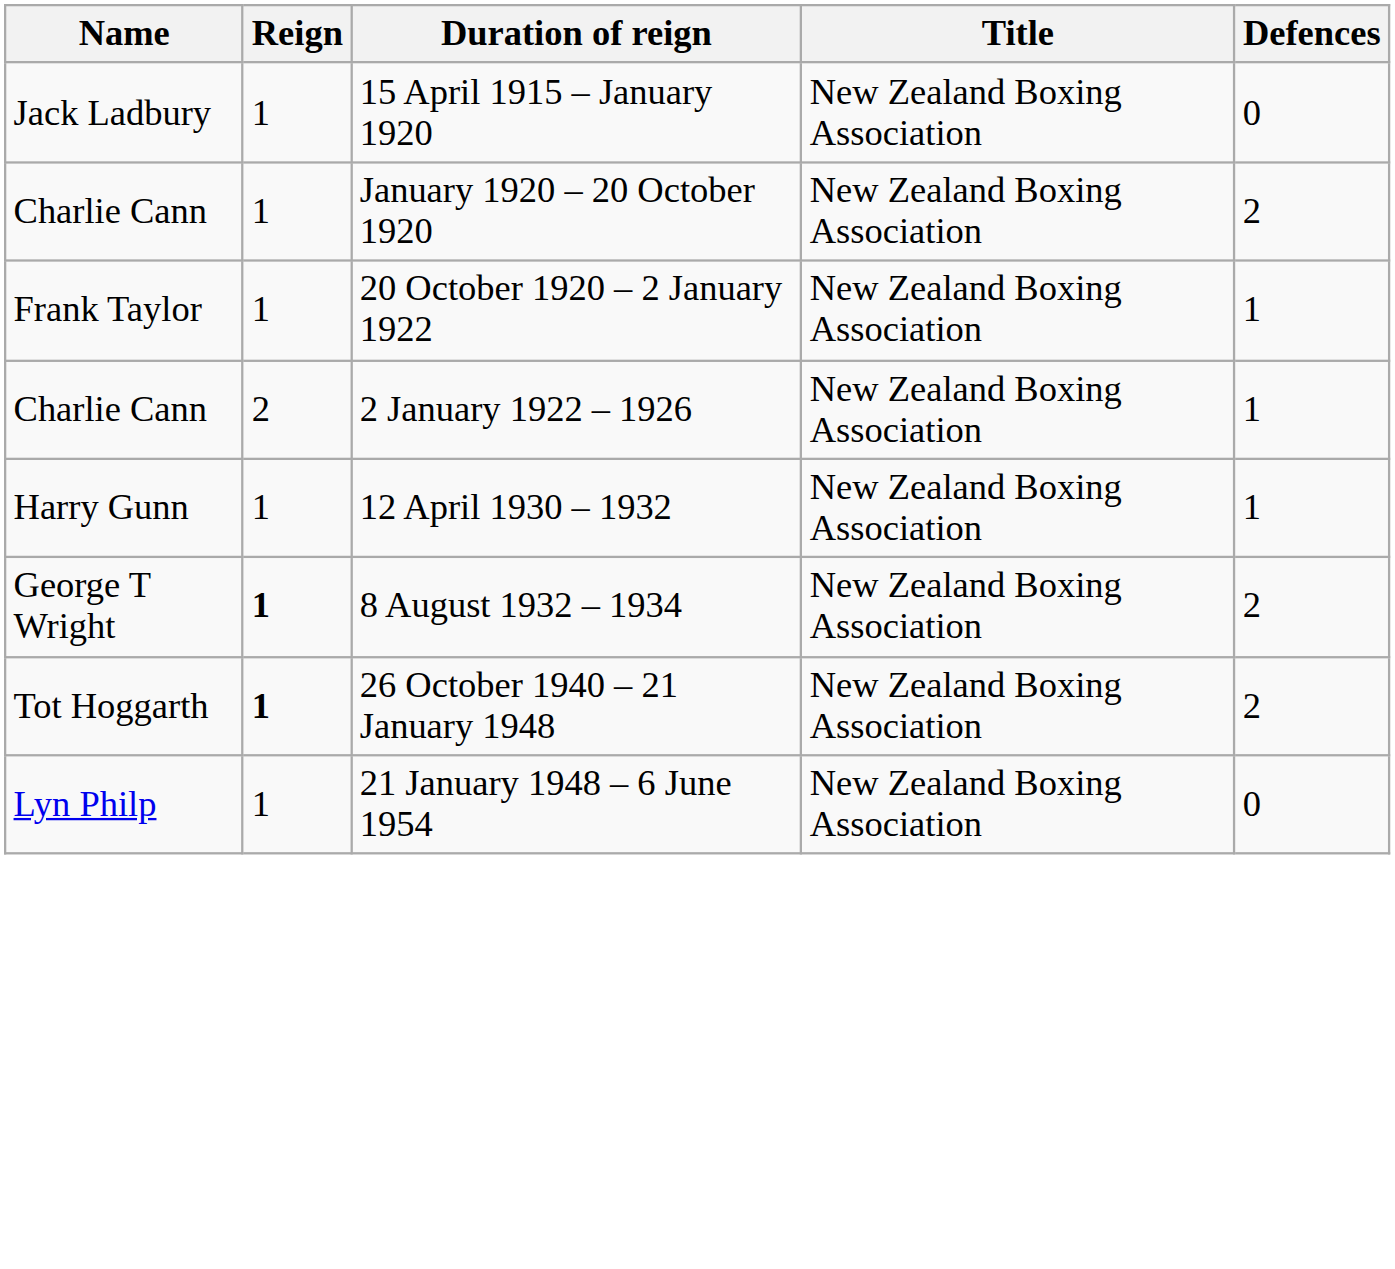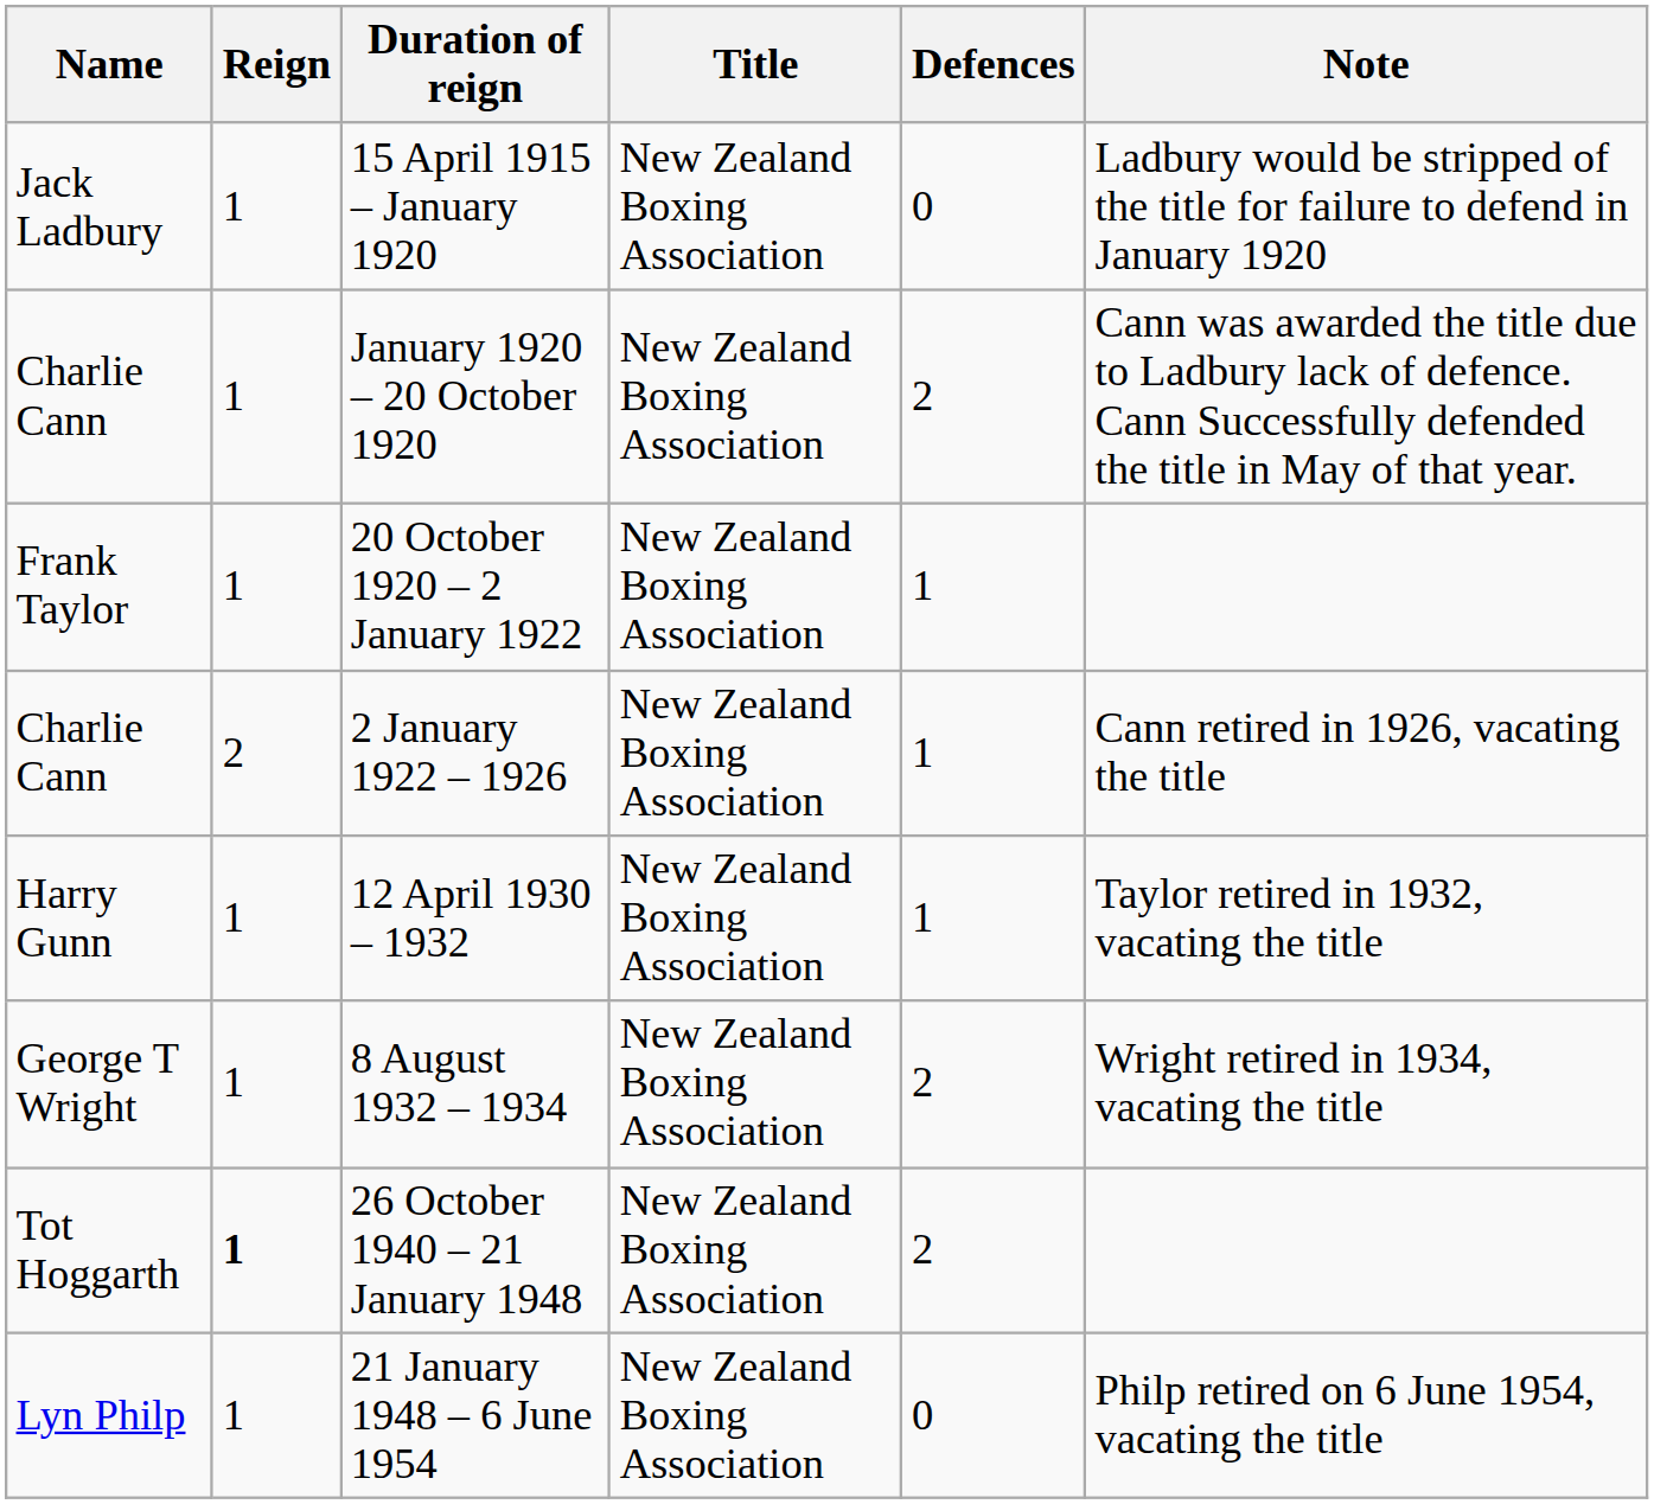+ column: Note | Ladbury would be stripped of the title for failure to defend in January 1920 | Cann was awarded the title due to Ladbury lack of defence. Cann Successfully defended the title in May of that year. | Cann retired in 1926, vacating the title | Taylor retired in 1932, vacating the title | Wright retired in 1934, vacating the title | Philp retired on 6 June 1954, vacating the title
8 August 1932 – 1934 | Reign: bold -> normal
